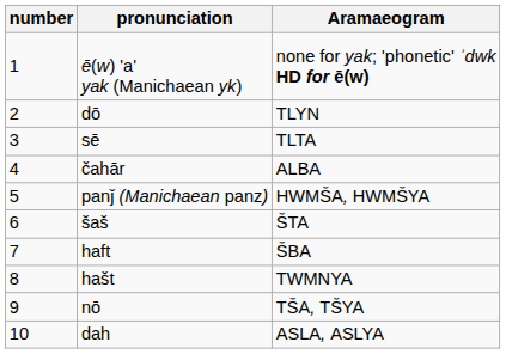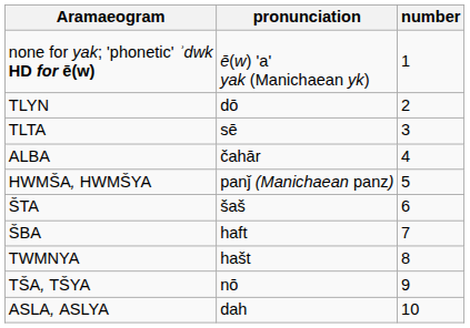columns swapped: number <-> Aramaeogram
